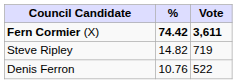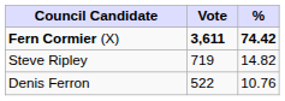columns swapped: Vote <-> %
